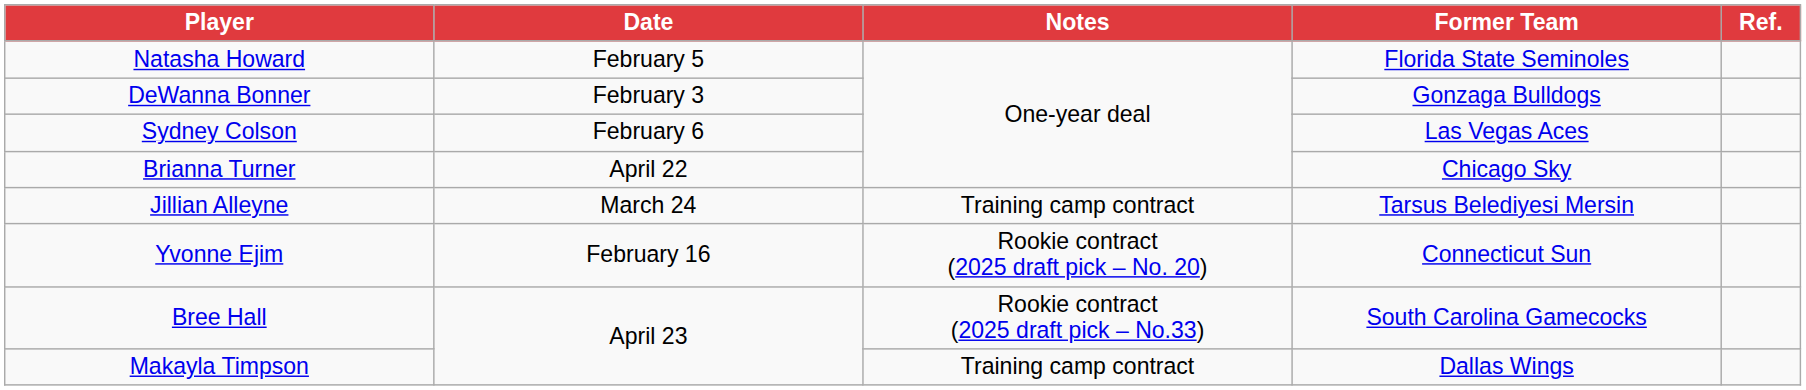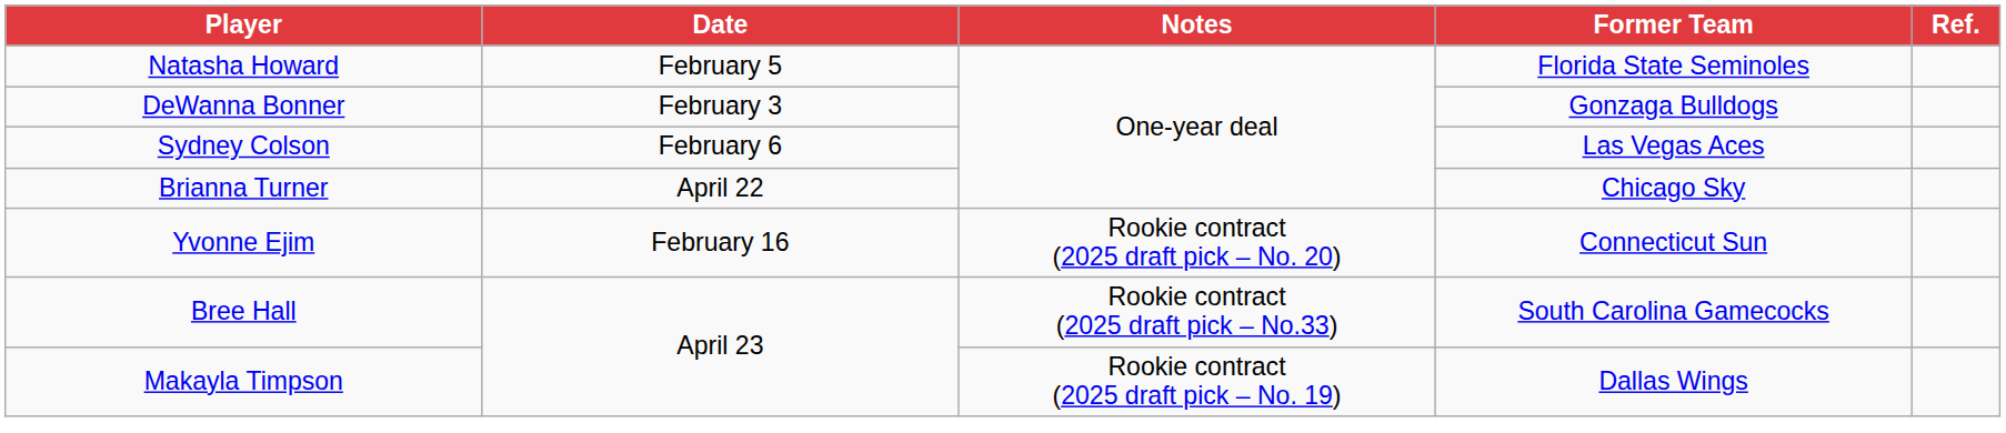- row: Jillian Alleyne | March 24 | Training camp contract | Tarsus Belediyesi Mersin
Makayla Timpson | Notes: Training camp contract -> Rookie contract (2025 draft pick – No. 19)
